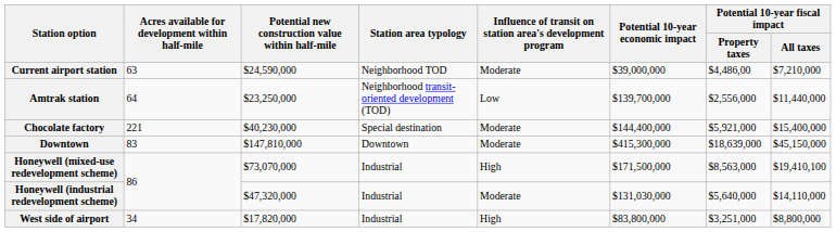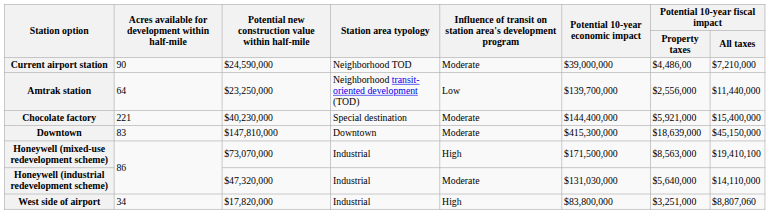Current airport station | Acres available for development within half-mile: 63 -> 90
West side of airport | Potential 10-year fiscal impact / All taxes: $8,800,000 -> $8,807,060
